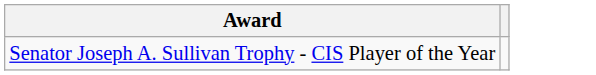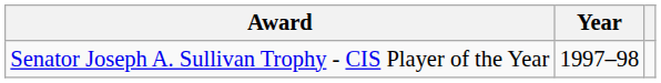+ column: Year | 1997–98
